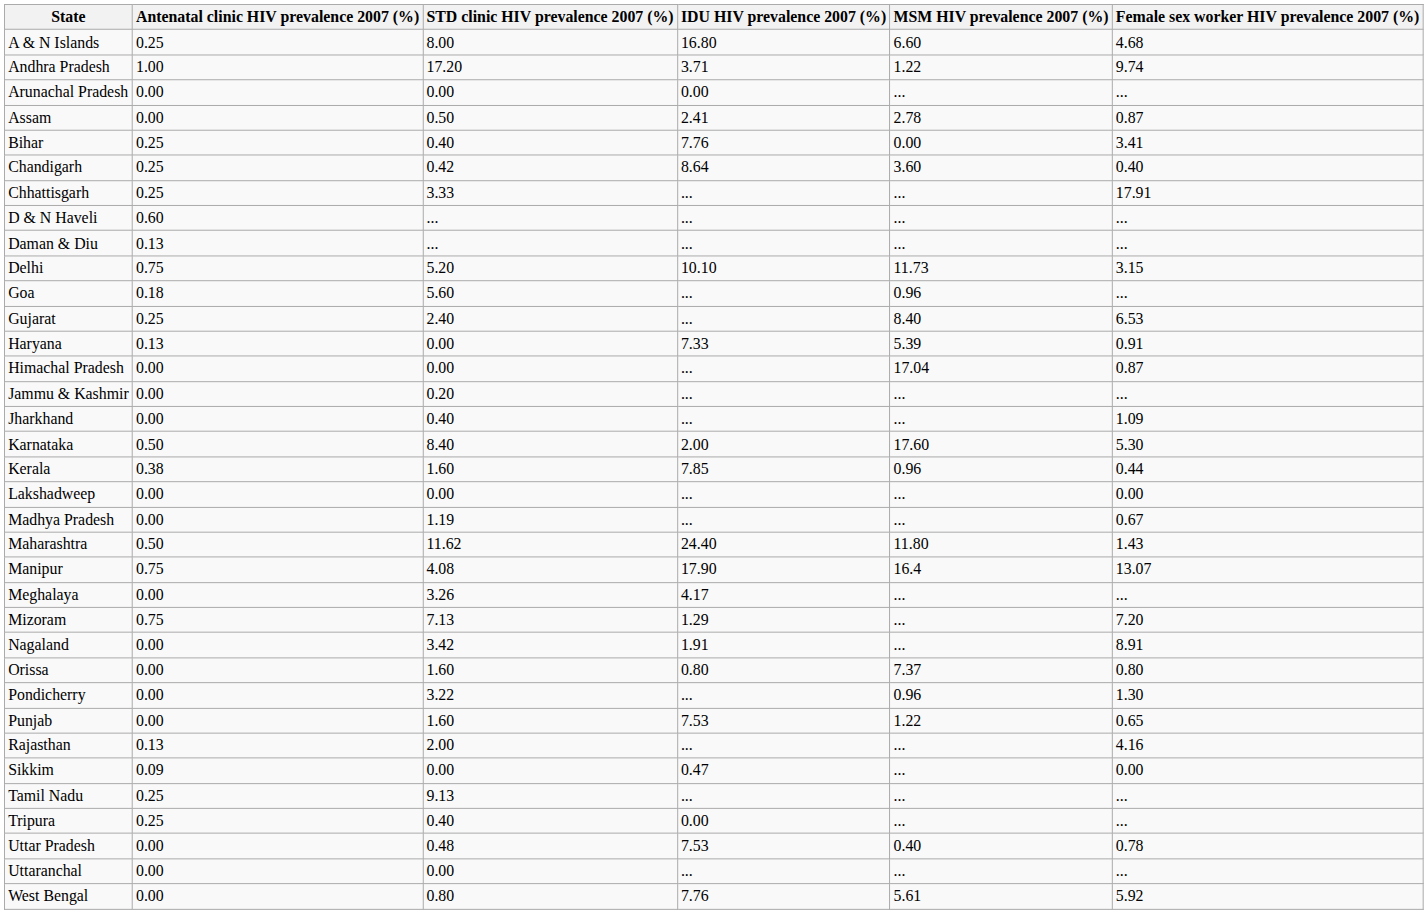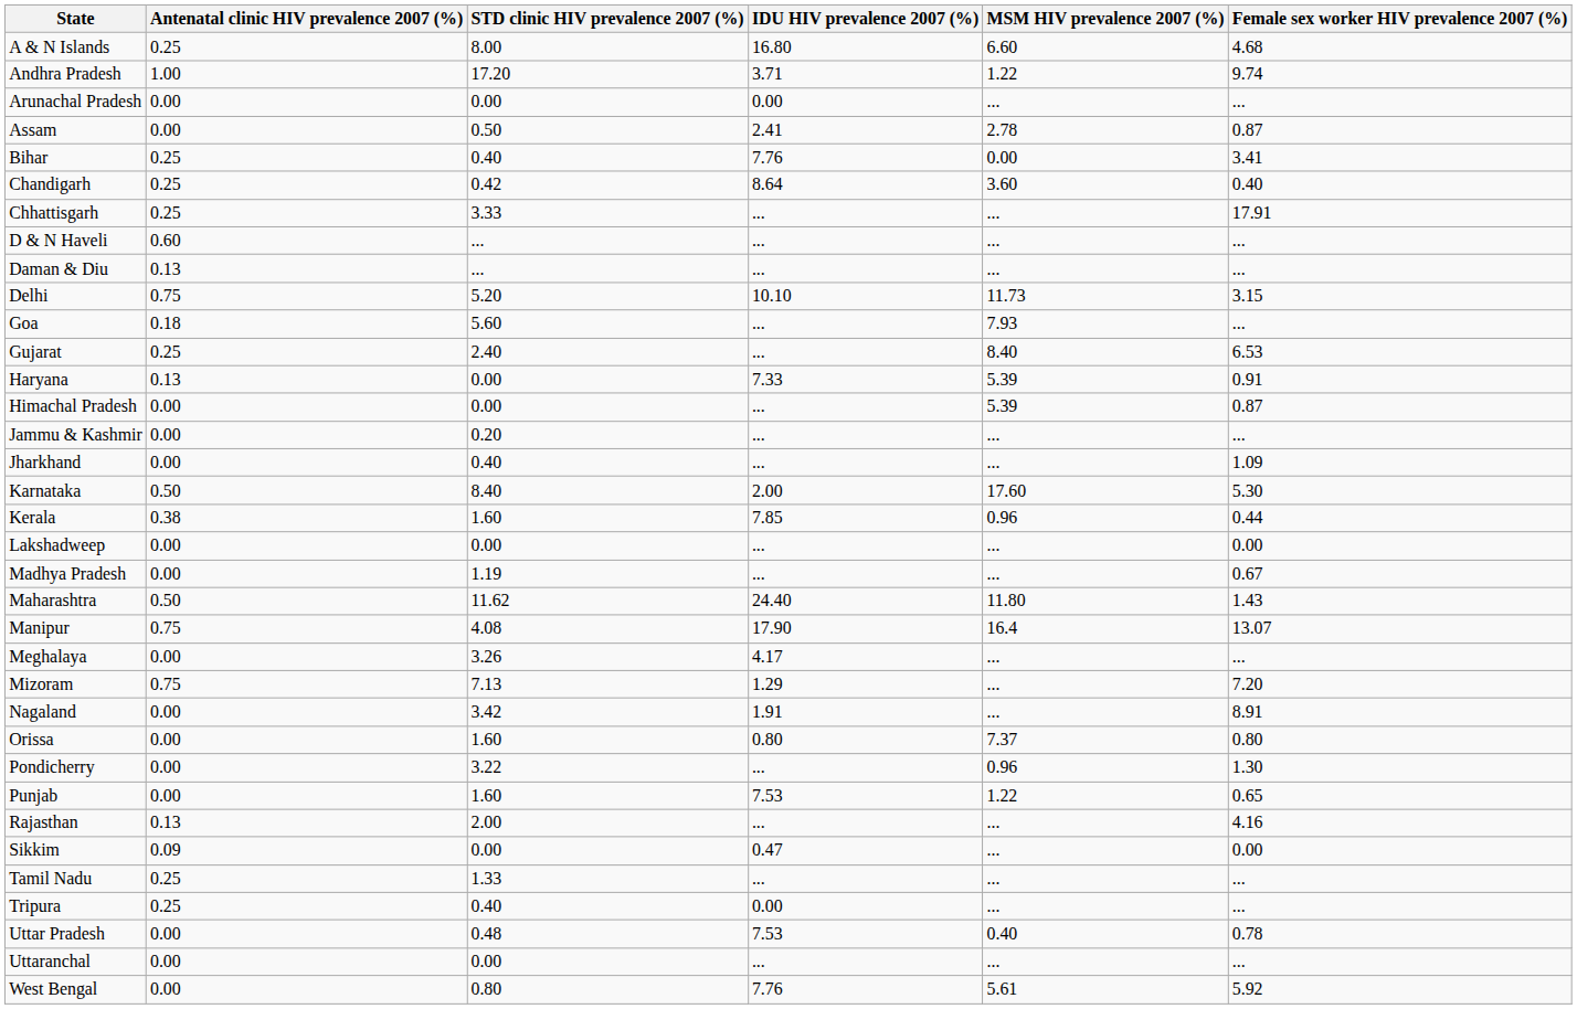Goa | MSM HIV prevalence 2007 (%): 0.96 -> 7.93
Himachal Pradesh | MSM HIV prevalence 2007 (%): 17.04 -> 5.39
Tamil Nadu | STD clinic HIV prevalence 2007 (%): 9.13 -> 1.33
